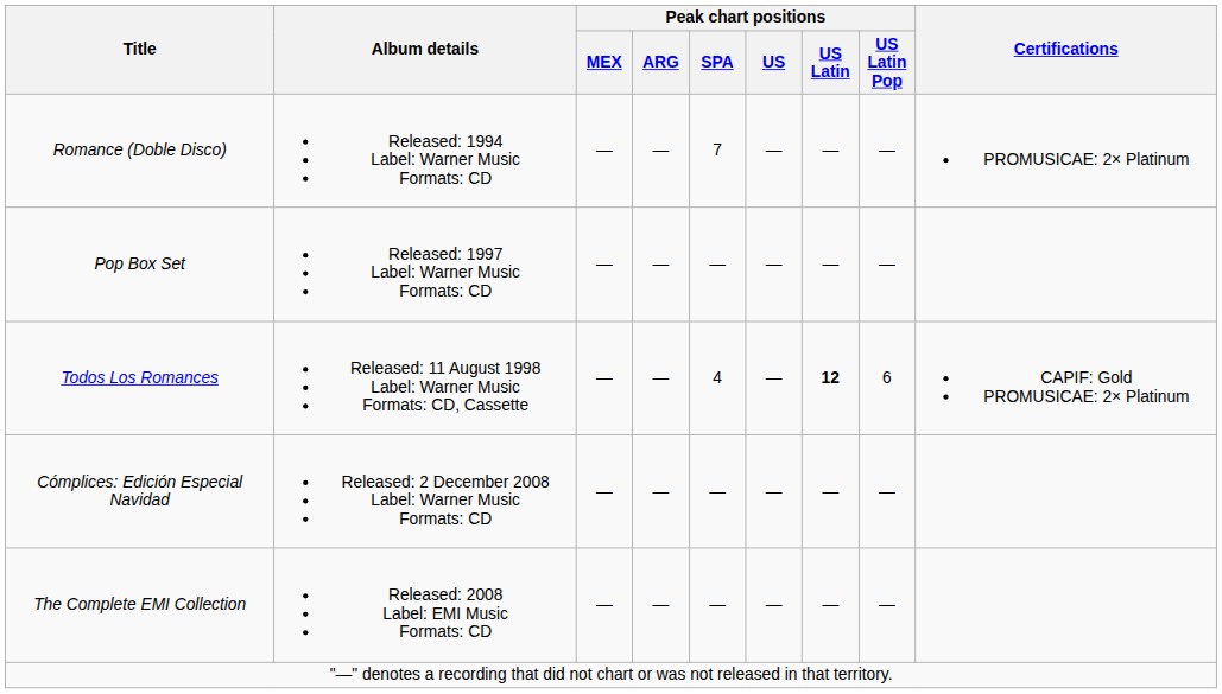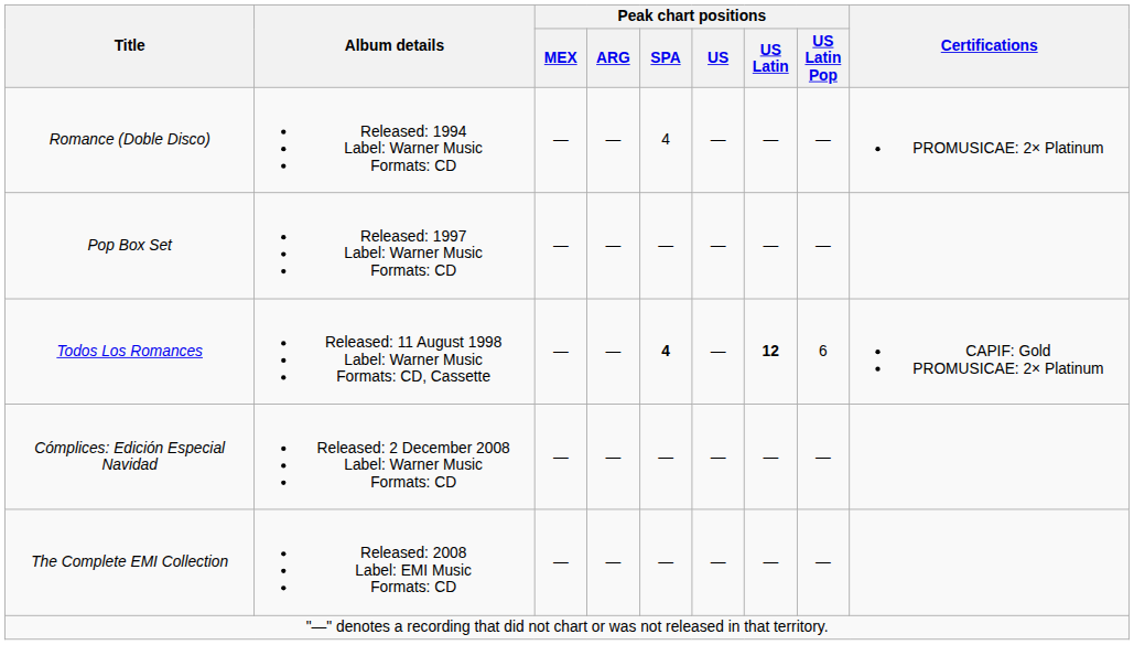Romance (Doble Disco) | Peak chart positions / SPA: 7 -> 4
Todos Los Romances | Peak chart positions / SPA: normal -> bold
